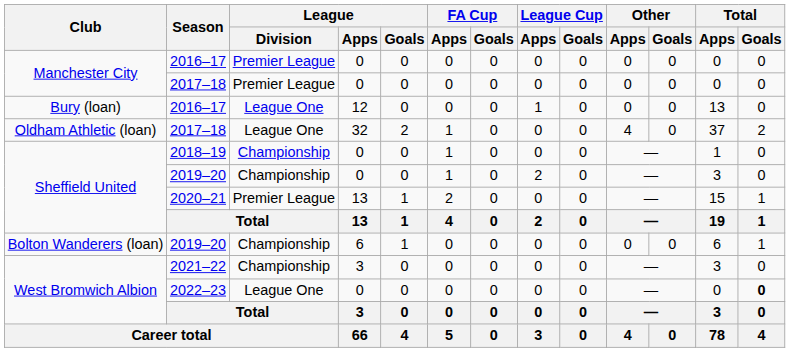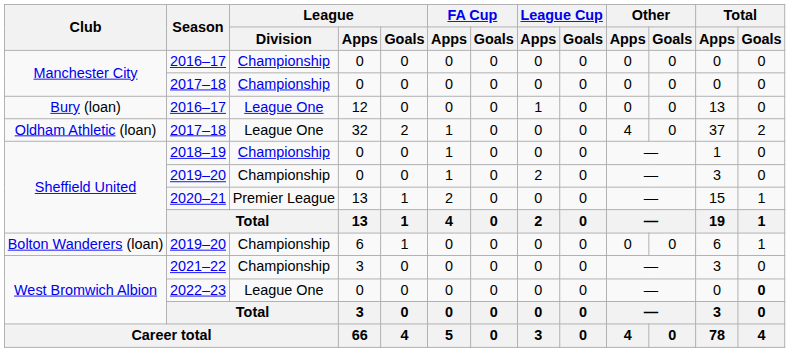Manchester City / 2016–17 | League / Division: Premier League -> Championship
Manchester City / 2017–18 | League / Division: Premier League -> Championship
